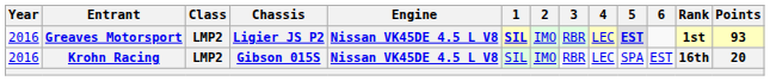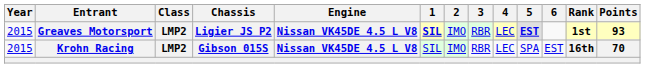Greaves Motorsport | Year: 2016 -> 2015
Krohn Racing | Year: 2016 -> 2015
Krohn Racing | Points: 20 -> 70
